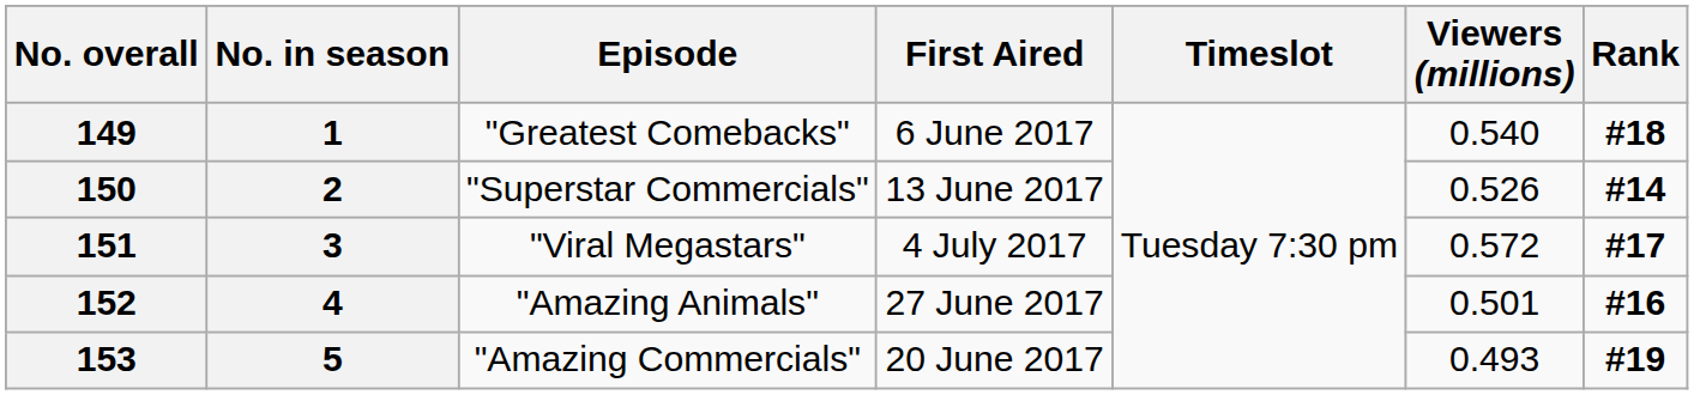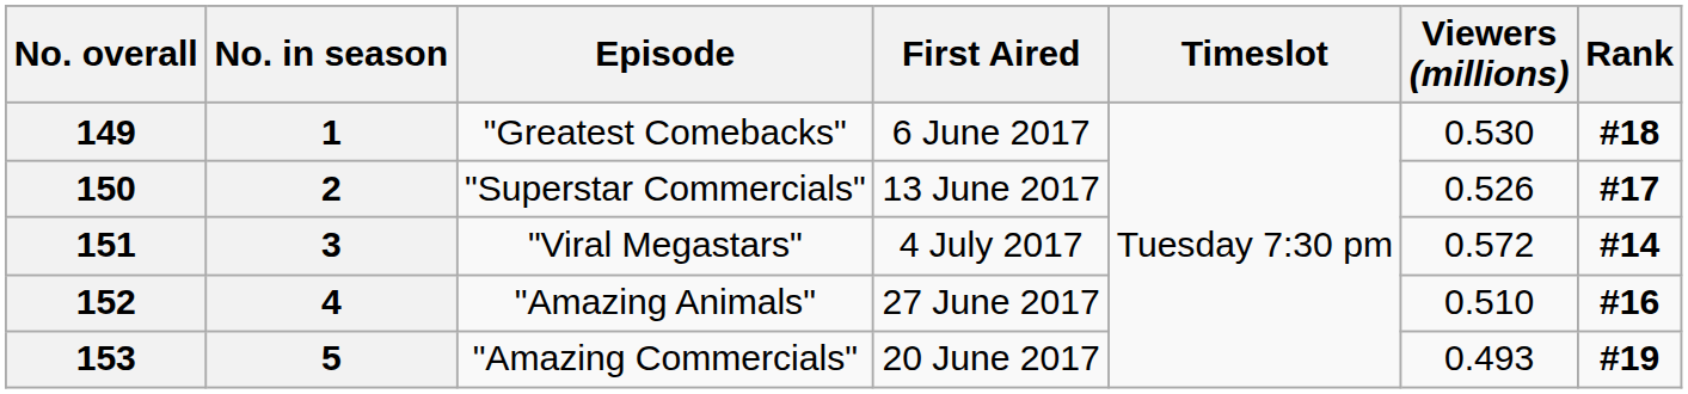149 | Viewers (millions): 0.540 -> 0.530
150 | Rank: #14 -> #17
151 | Rank: #17 -> #14
152 | Viewers (millions): 0.501 -> 0.510
